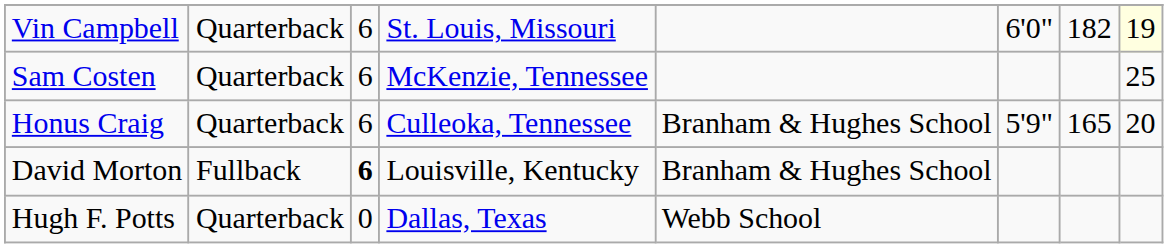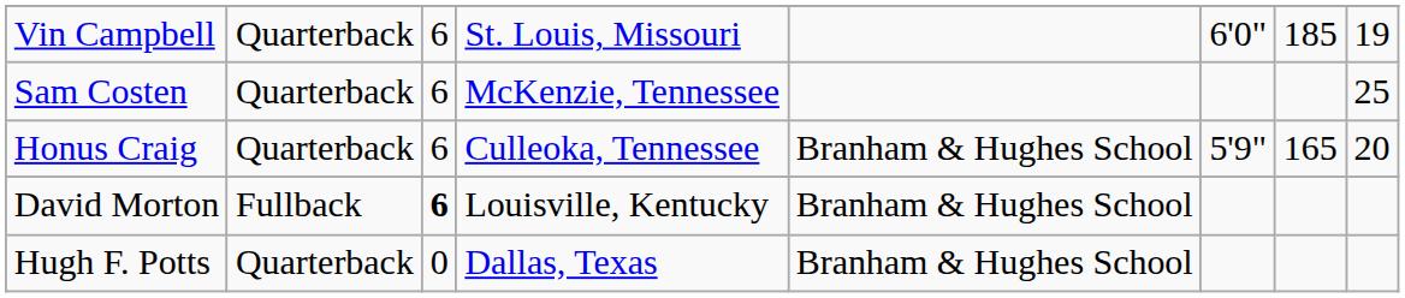Vin Campbell | column 7: 182 -> 185
Vin Campbell | column 8: lightyellow background -> no background
Hugh F. Potts | column 5: Webb School -> Branham & Hughes School
